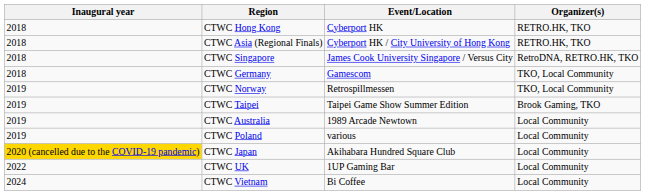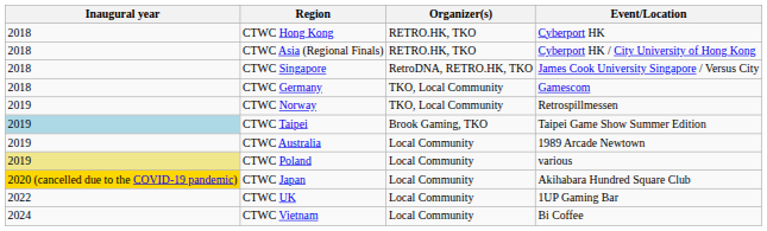columns swapped: Event/Location <-> Organizer(s)
CTWC Taipei | Inaugural year: no background -> lightblue background
CTWC Poland | Inaugural year: no background -> khaki background
